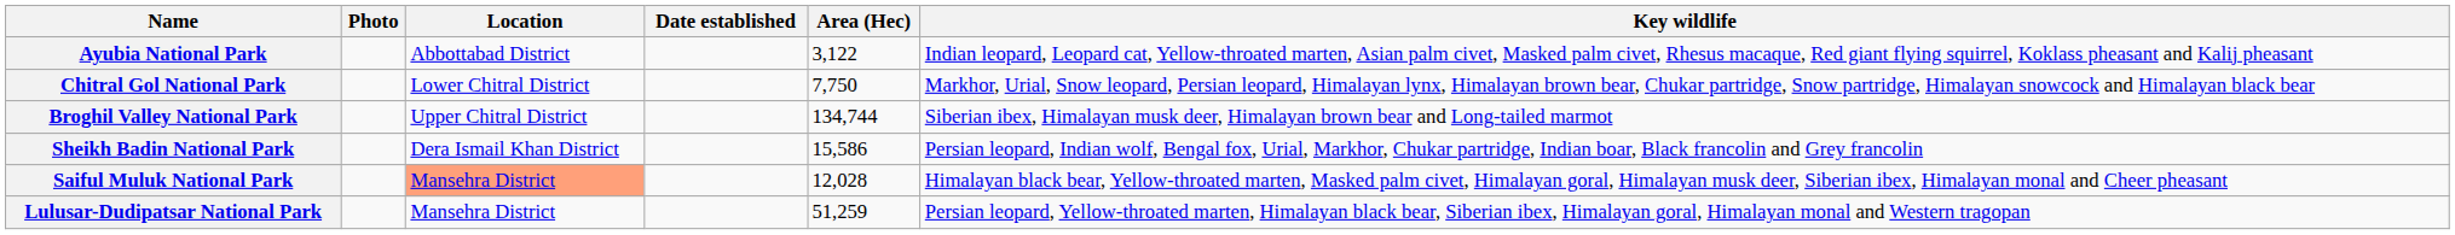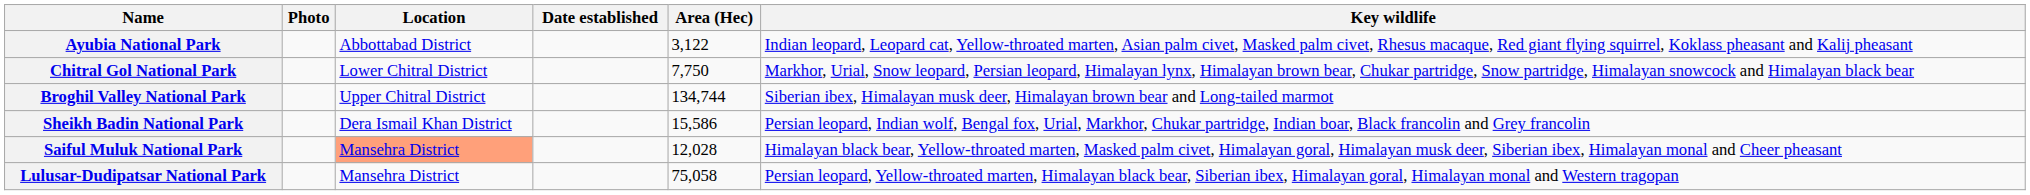Lulusar-Dudipatsar National Park | Area (Hec): 51,259 -> 75,058
